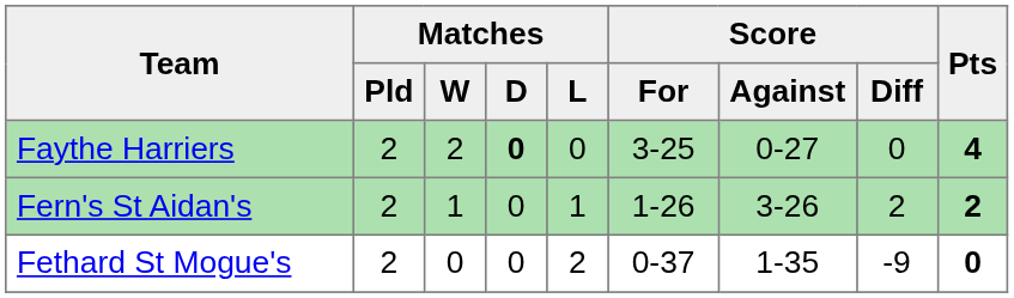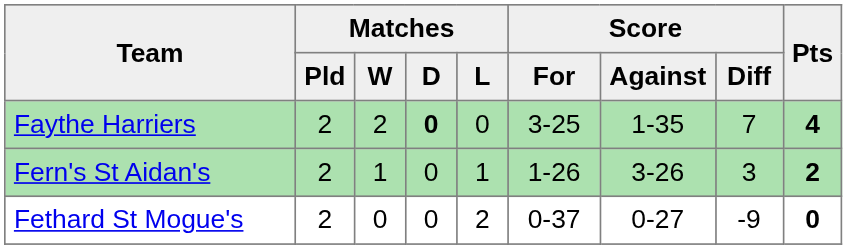Faythe Harriers | Score / Against: 0-27 -> 1-35
Faythe Harriers | Score / Diff: 0 -> 7
Fern's St Aidan's | Score / Diff: 2 -> 3
Fethard St Mogue's | Score / Against: 1-35 -> 0-27
